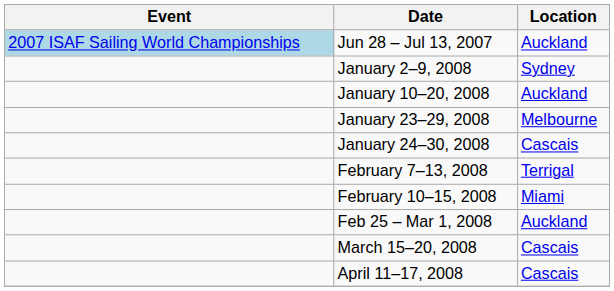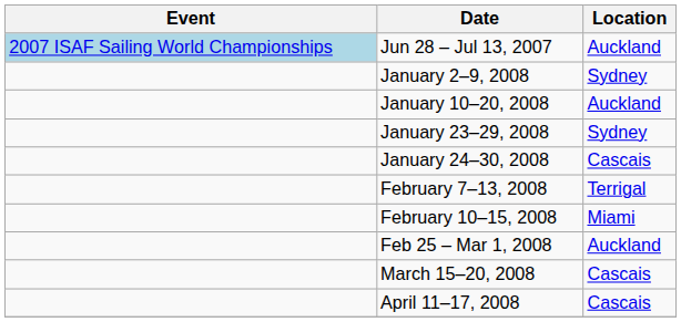January 23–29, 2008 | Location: Melbourne -> Sydney
